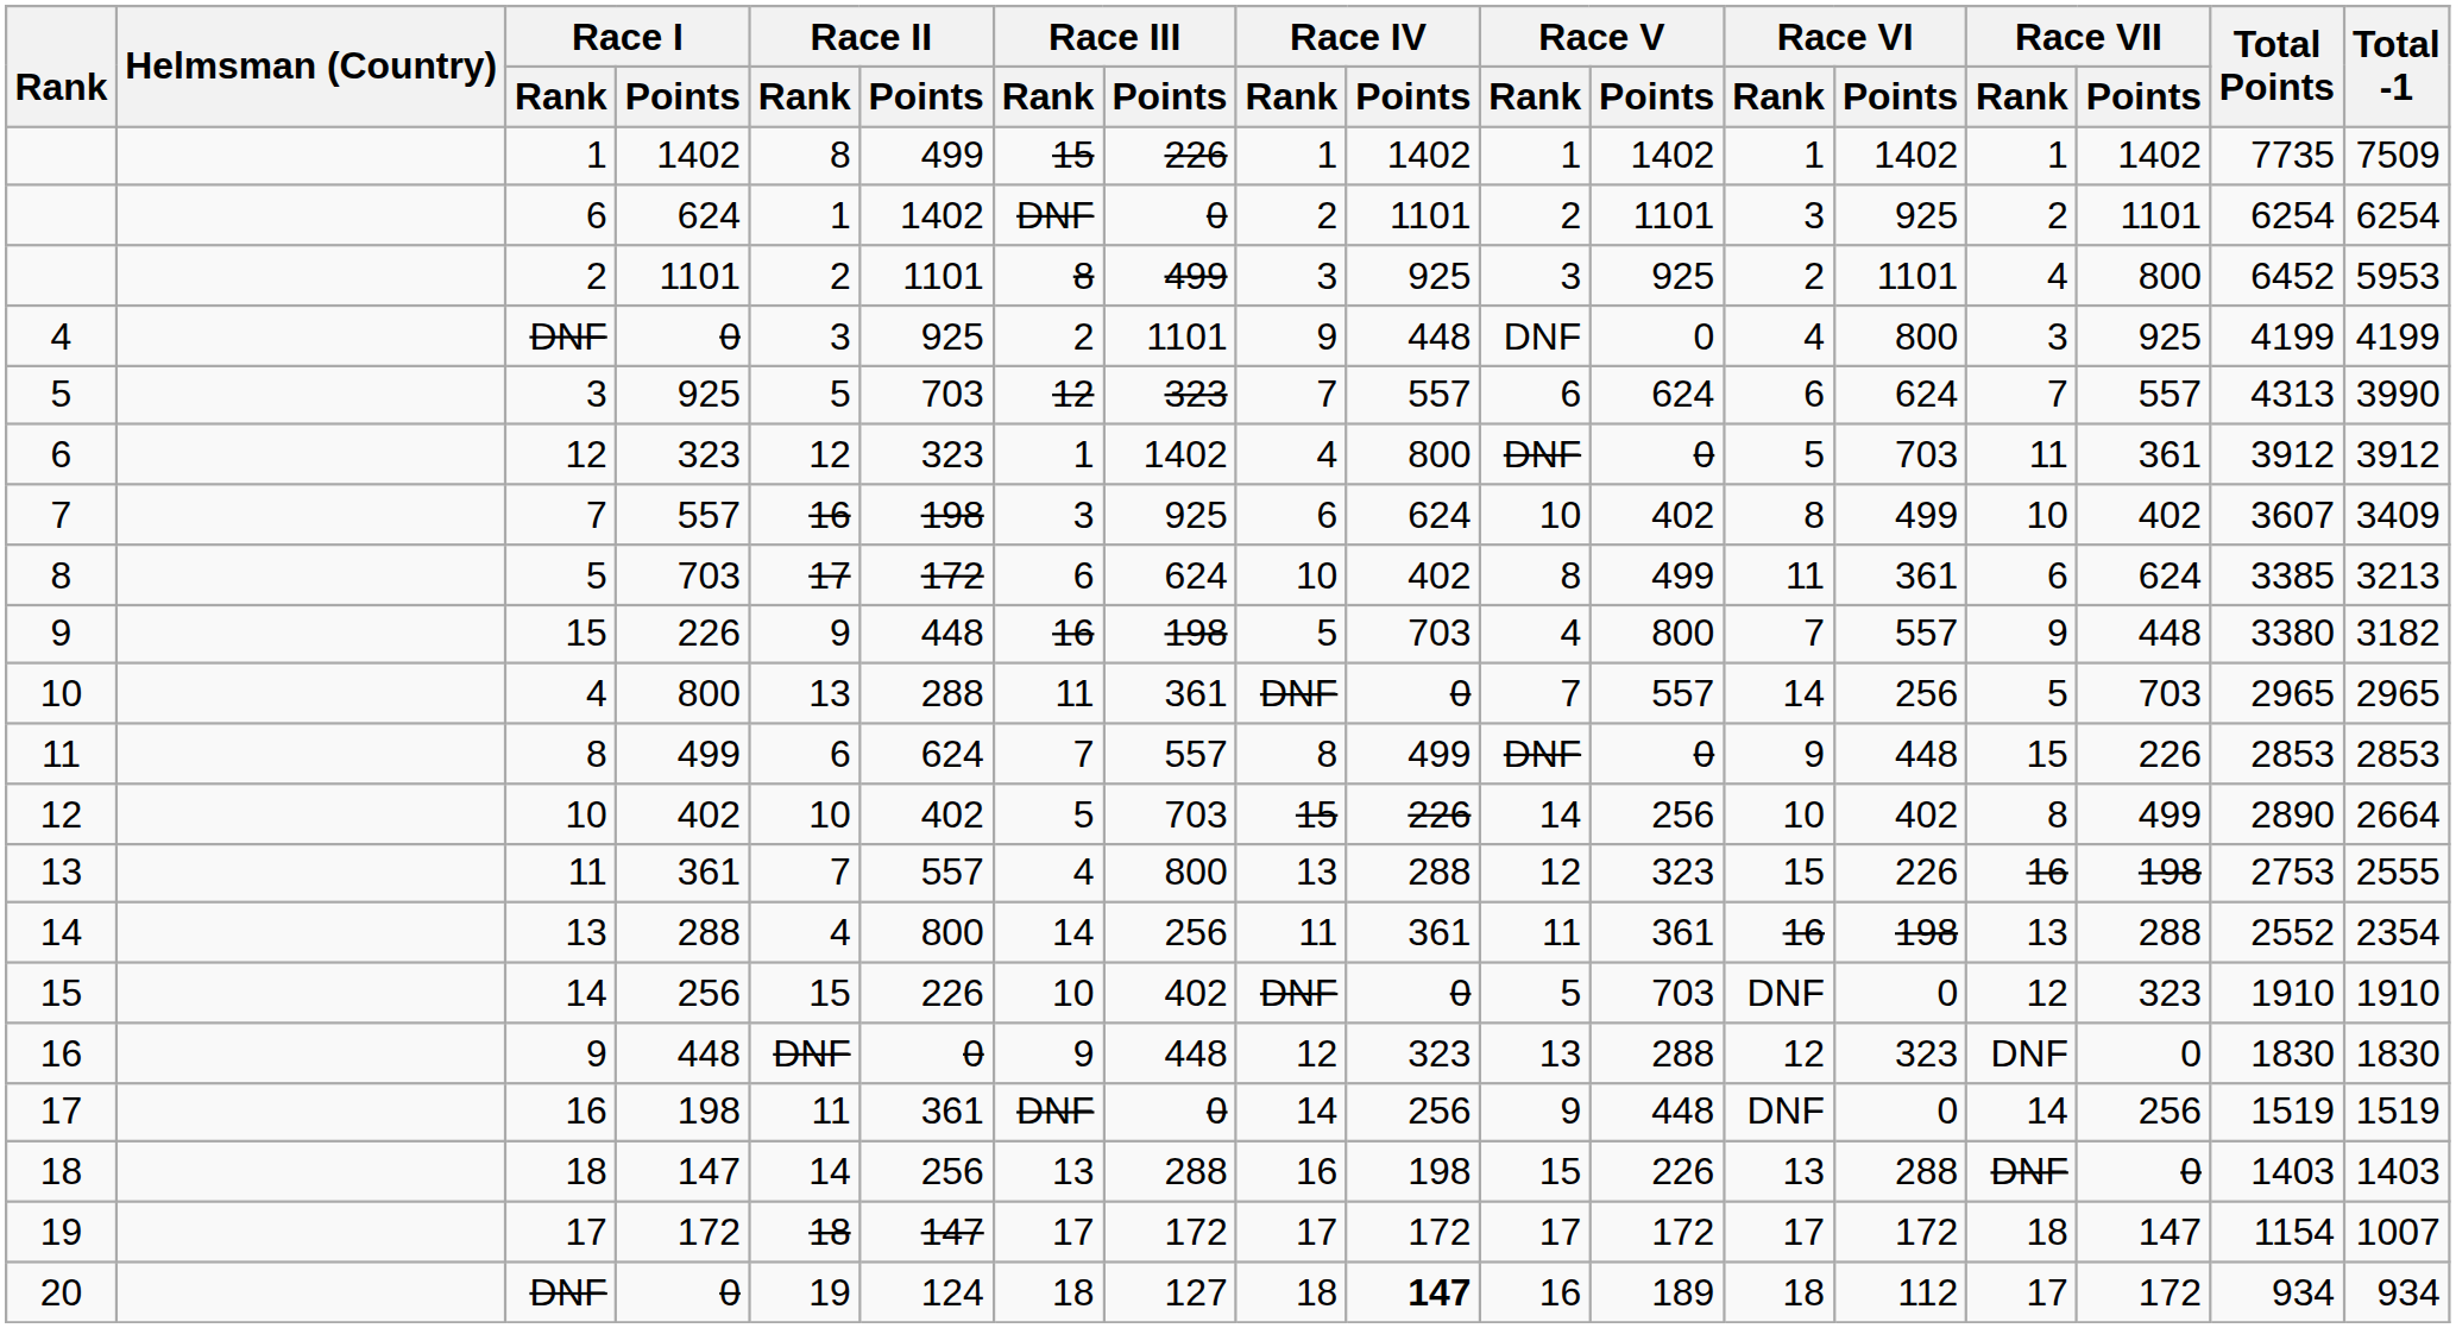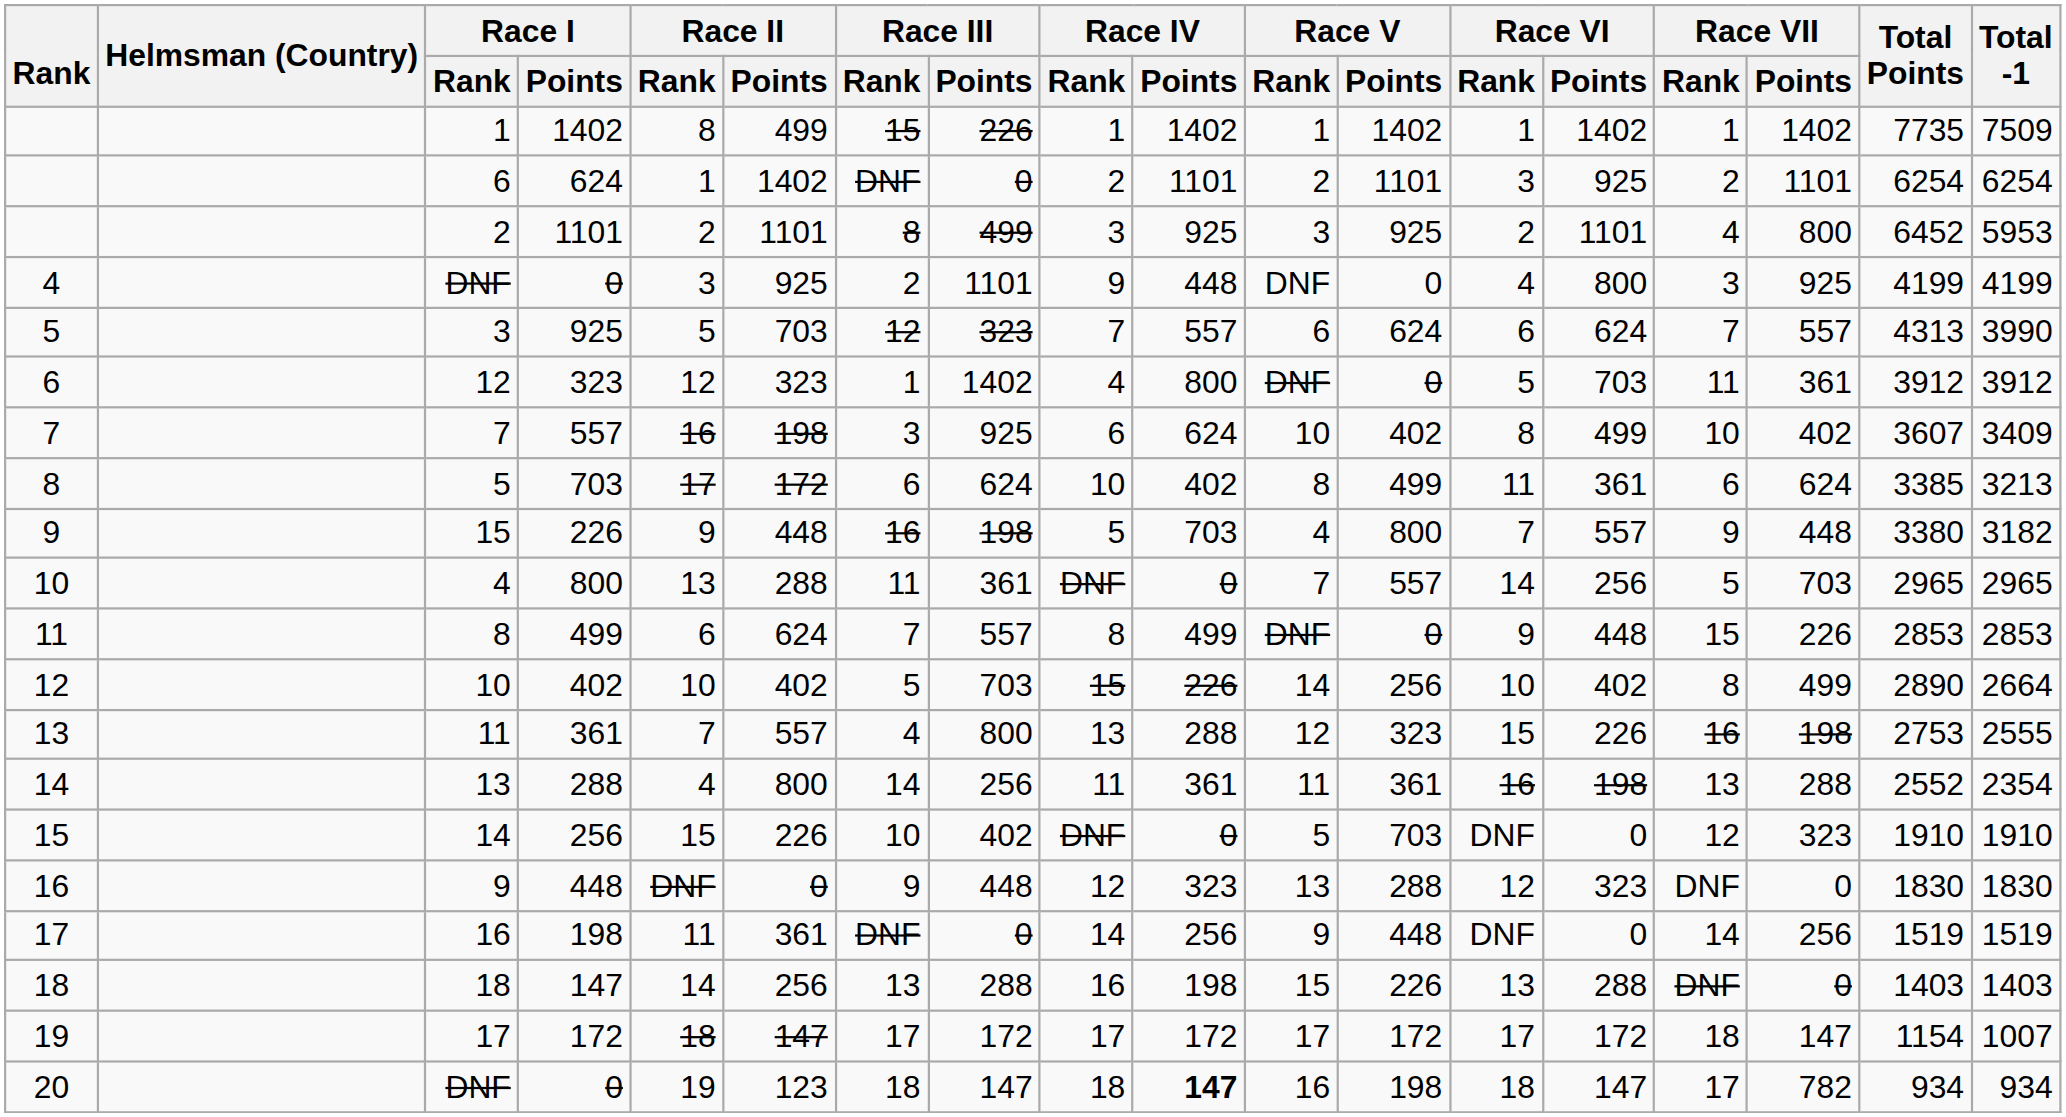20 / DNF | Race II / Points: 124 -> 123
20 / DNF | Race III / Points: 127 -> 147
20 / DNF | Race V / Points: 189 -> 198
20 / DNF | Race VI / Points: 112 -> 147
20 / DNF | Race VII / Points: 172 -> 782
